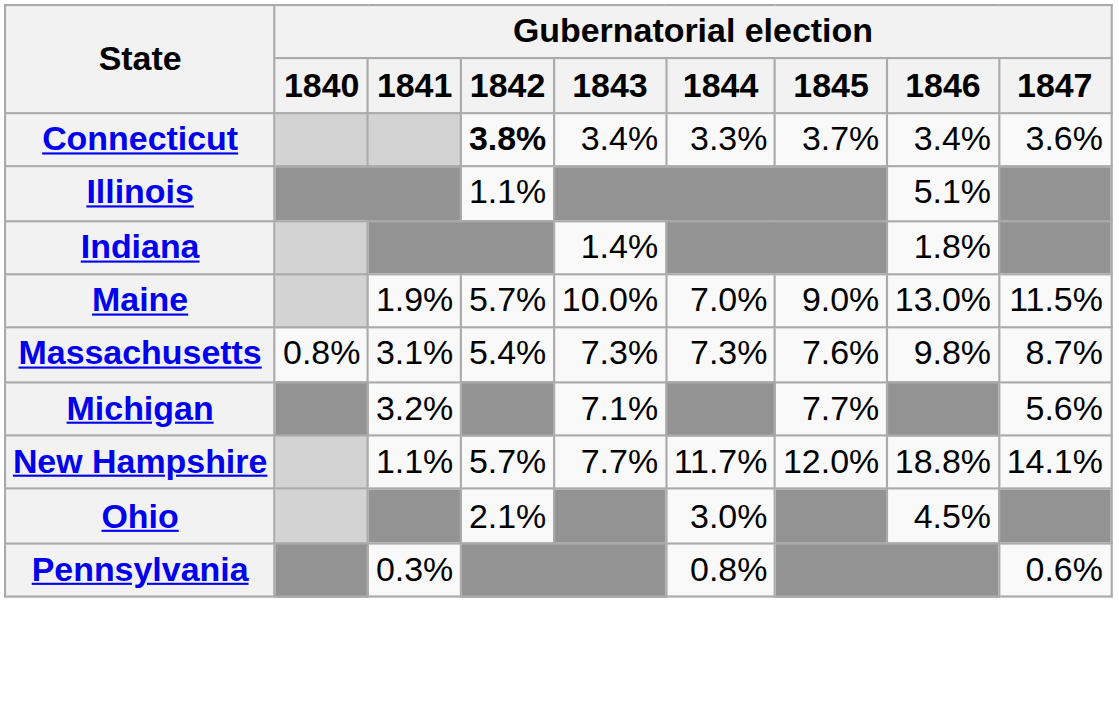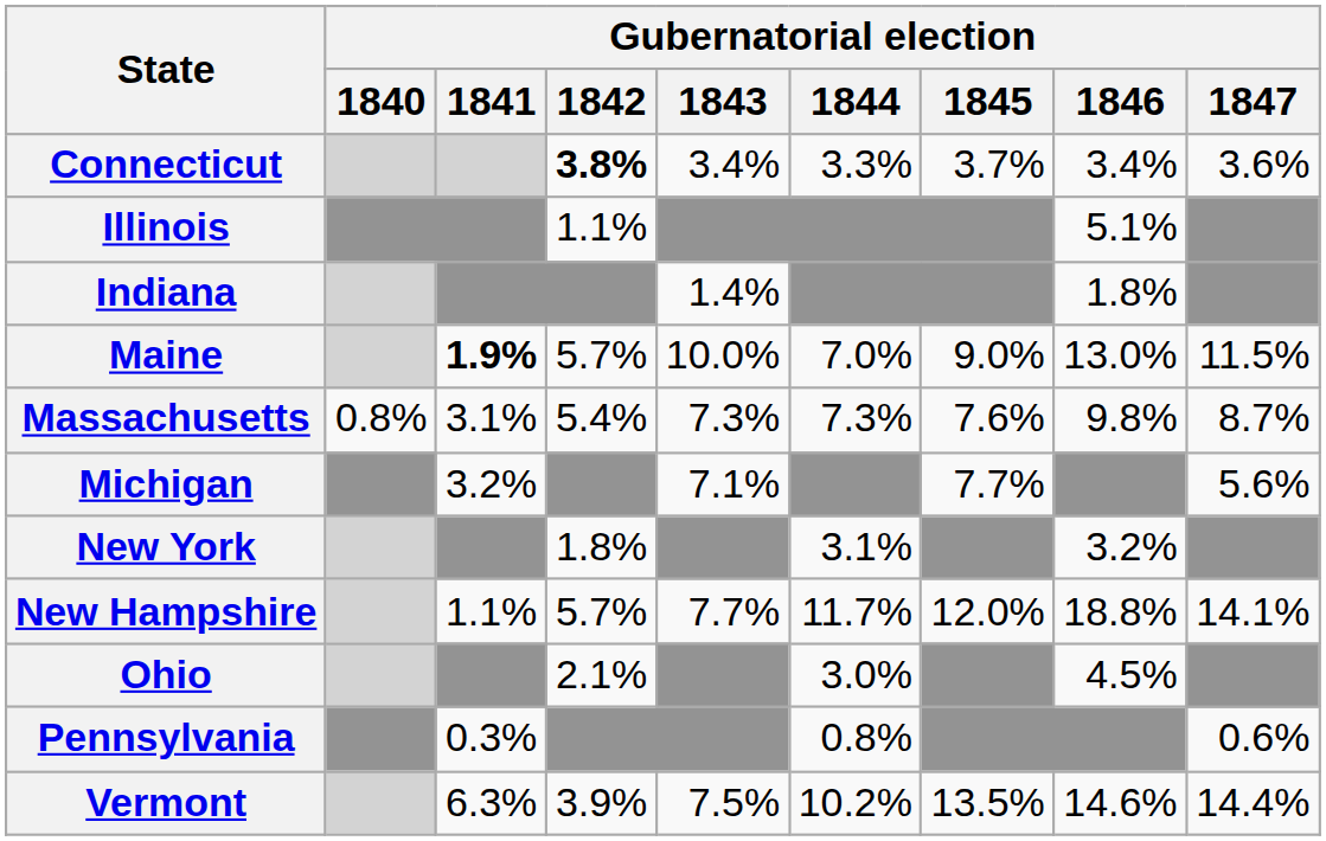Maine | Gubernatorial election / 1841: normal -> bold
+ row: New York | 1.8% | 3.1% | 3.2%
+ row: Vermont | 6.3% | 3.9% | 7.5% | 10.2% | 13.5% | 14.6% | 14.4%
